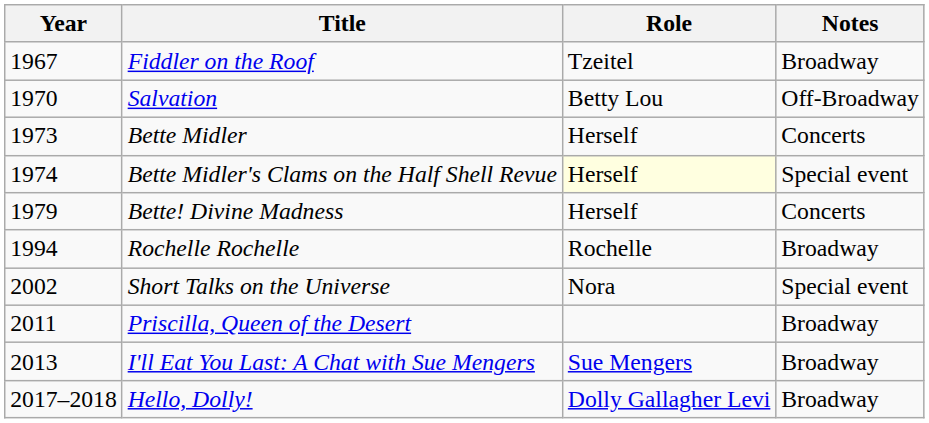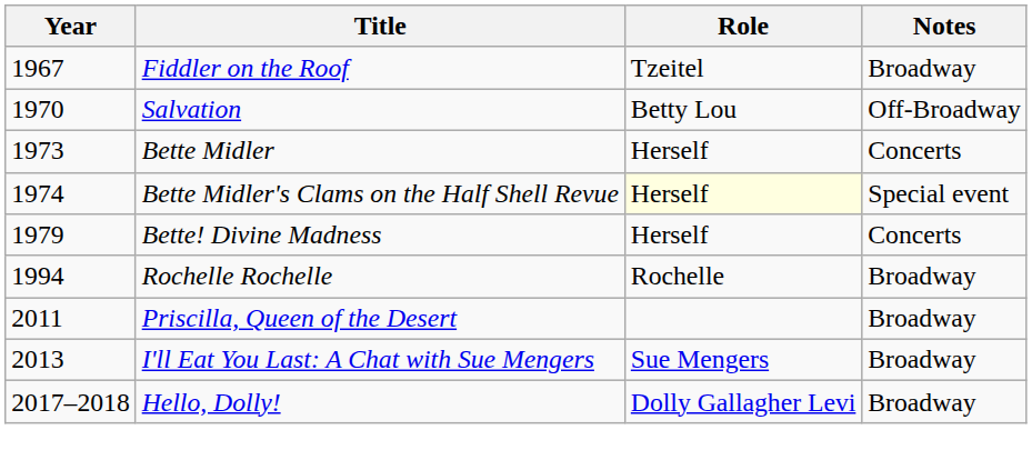- row: 2002 | Short Talks on the Universe | Nora | Special event
